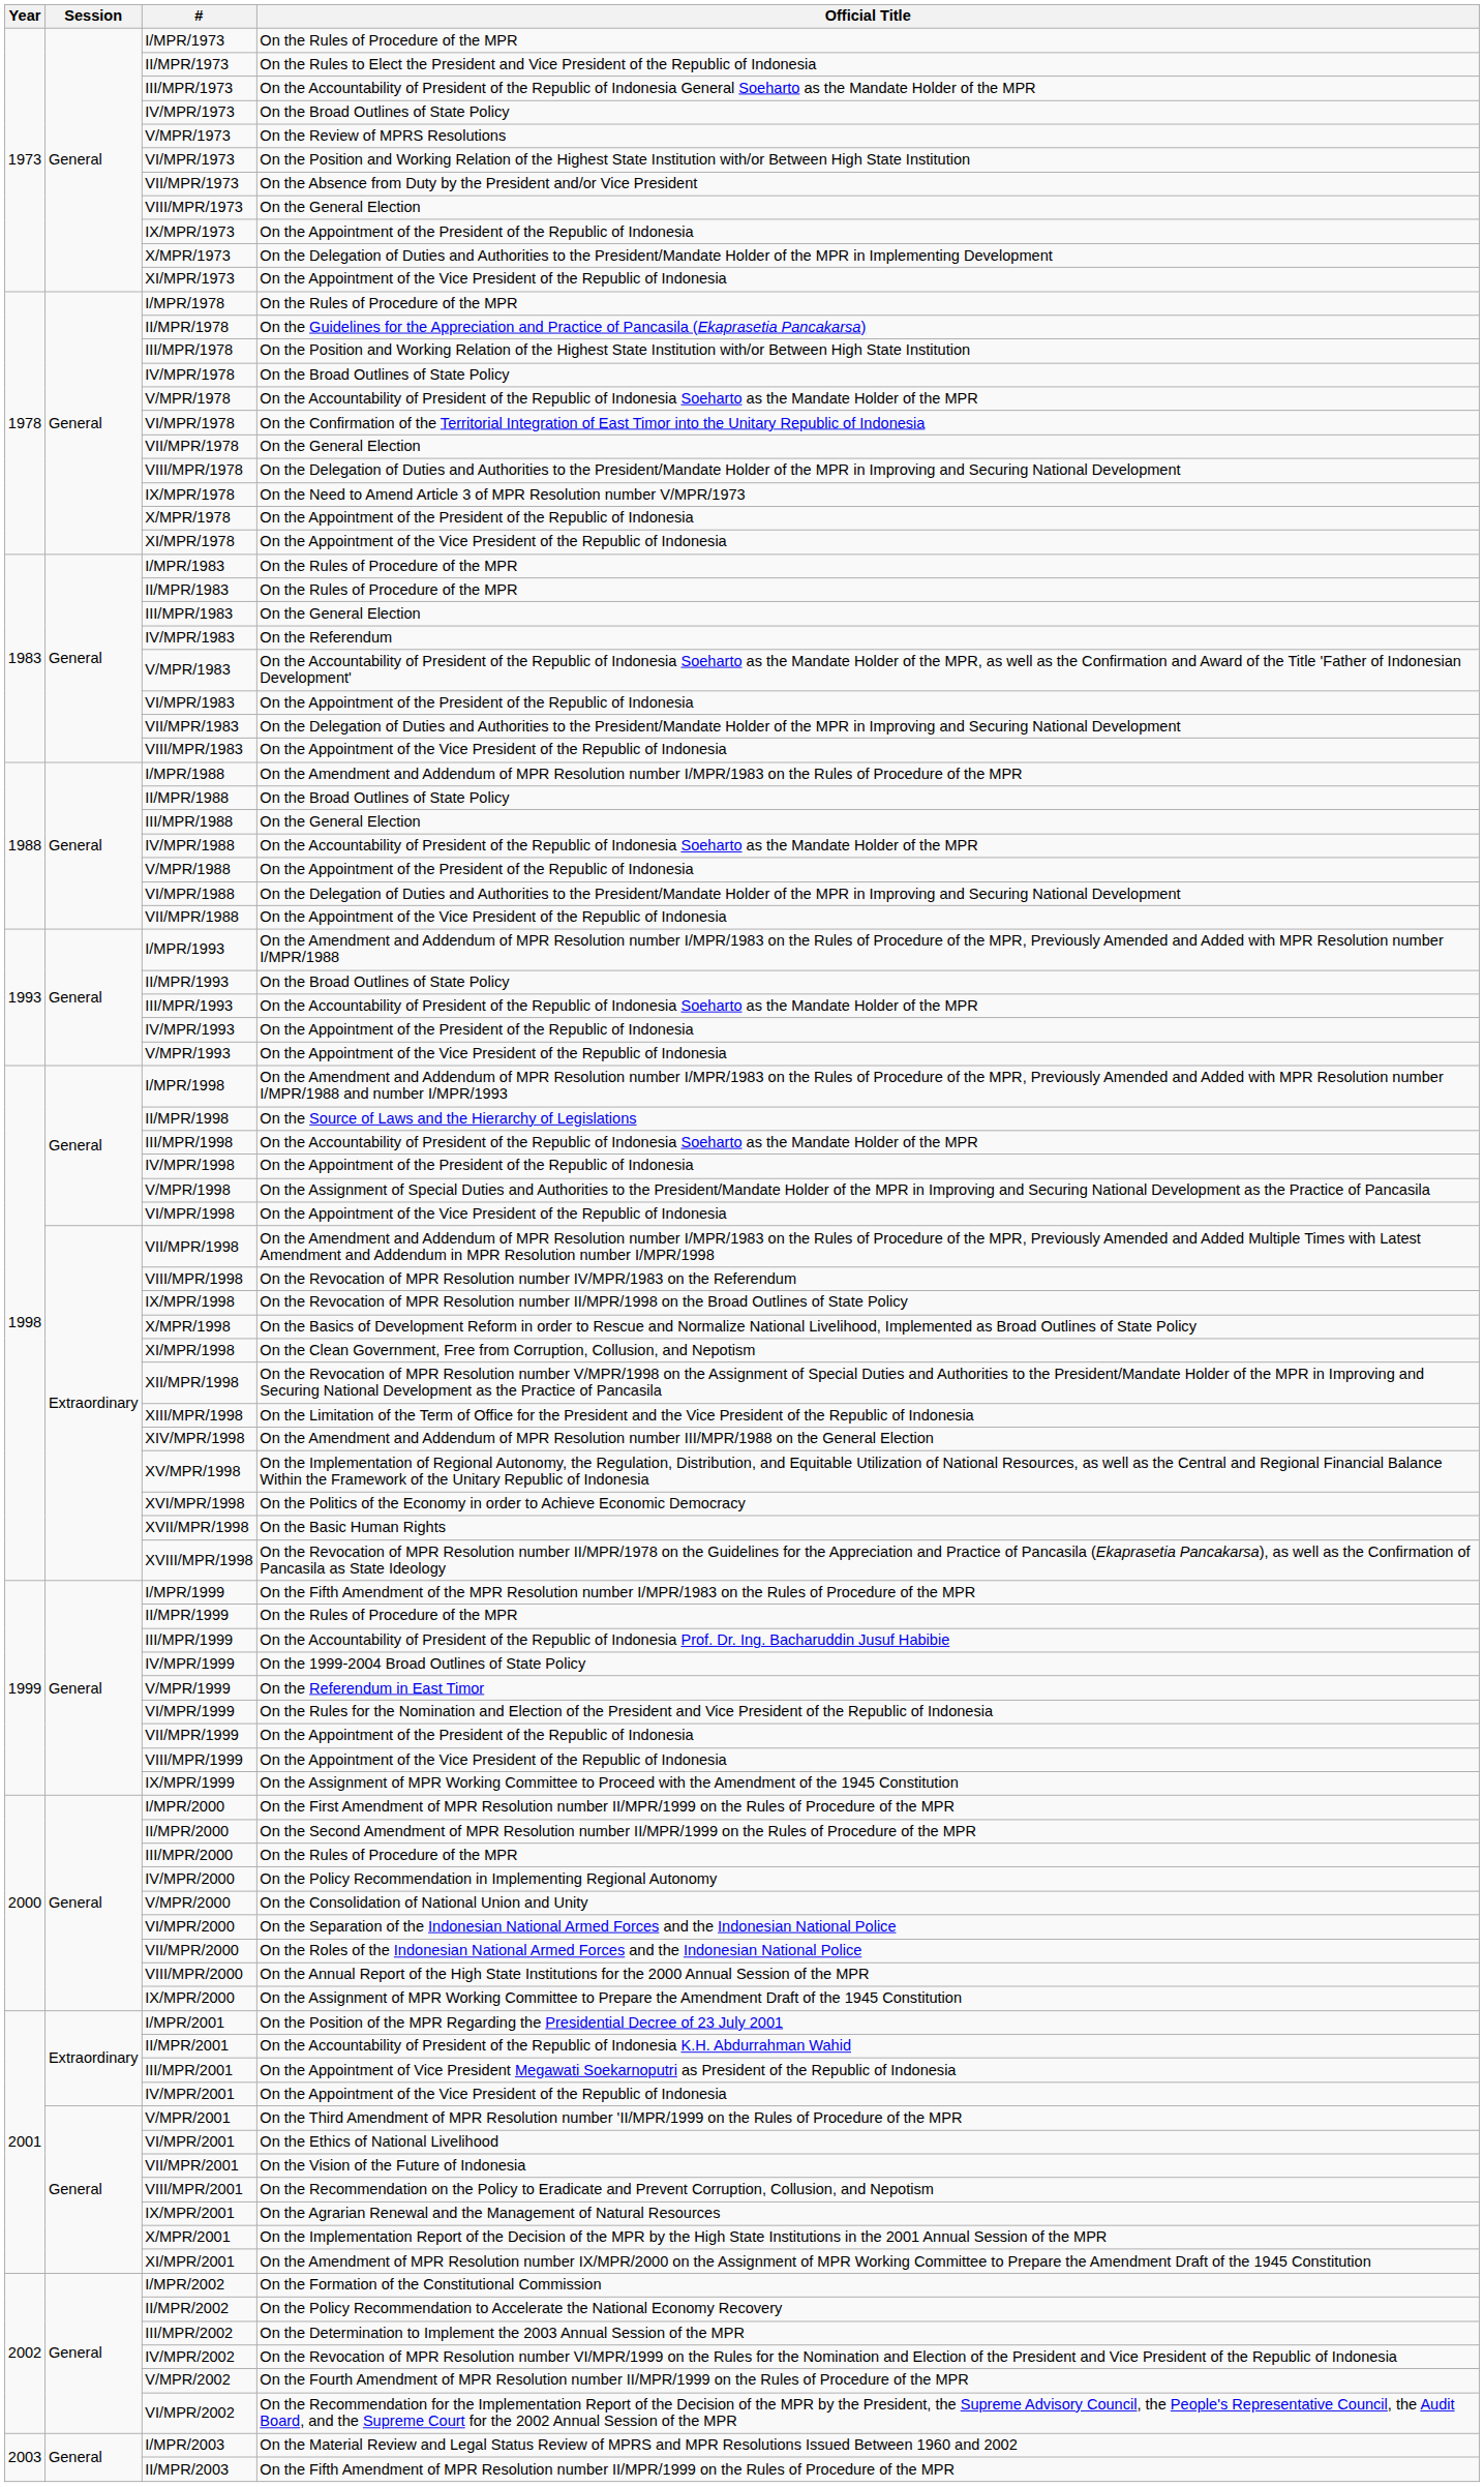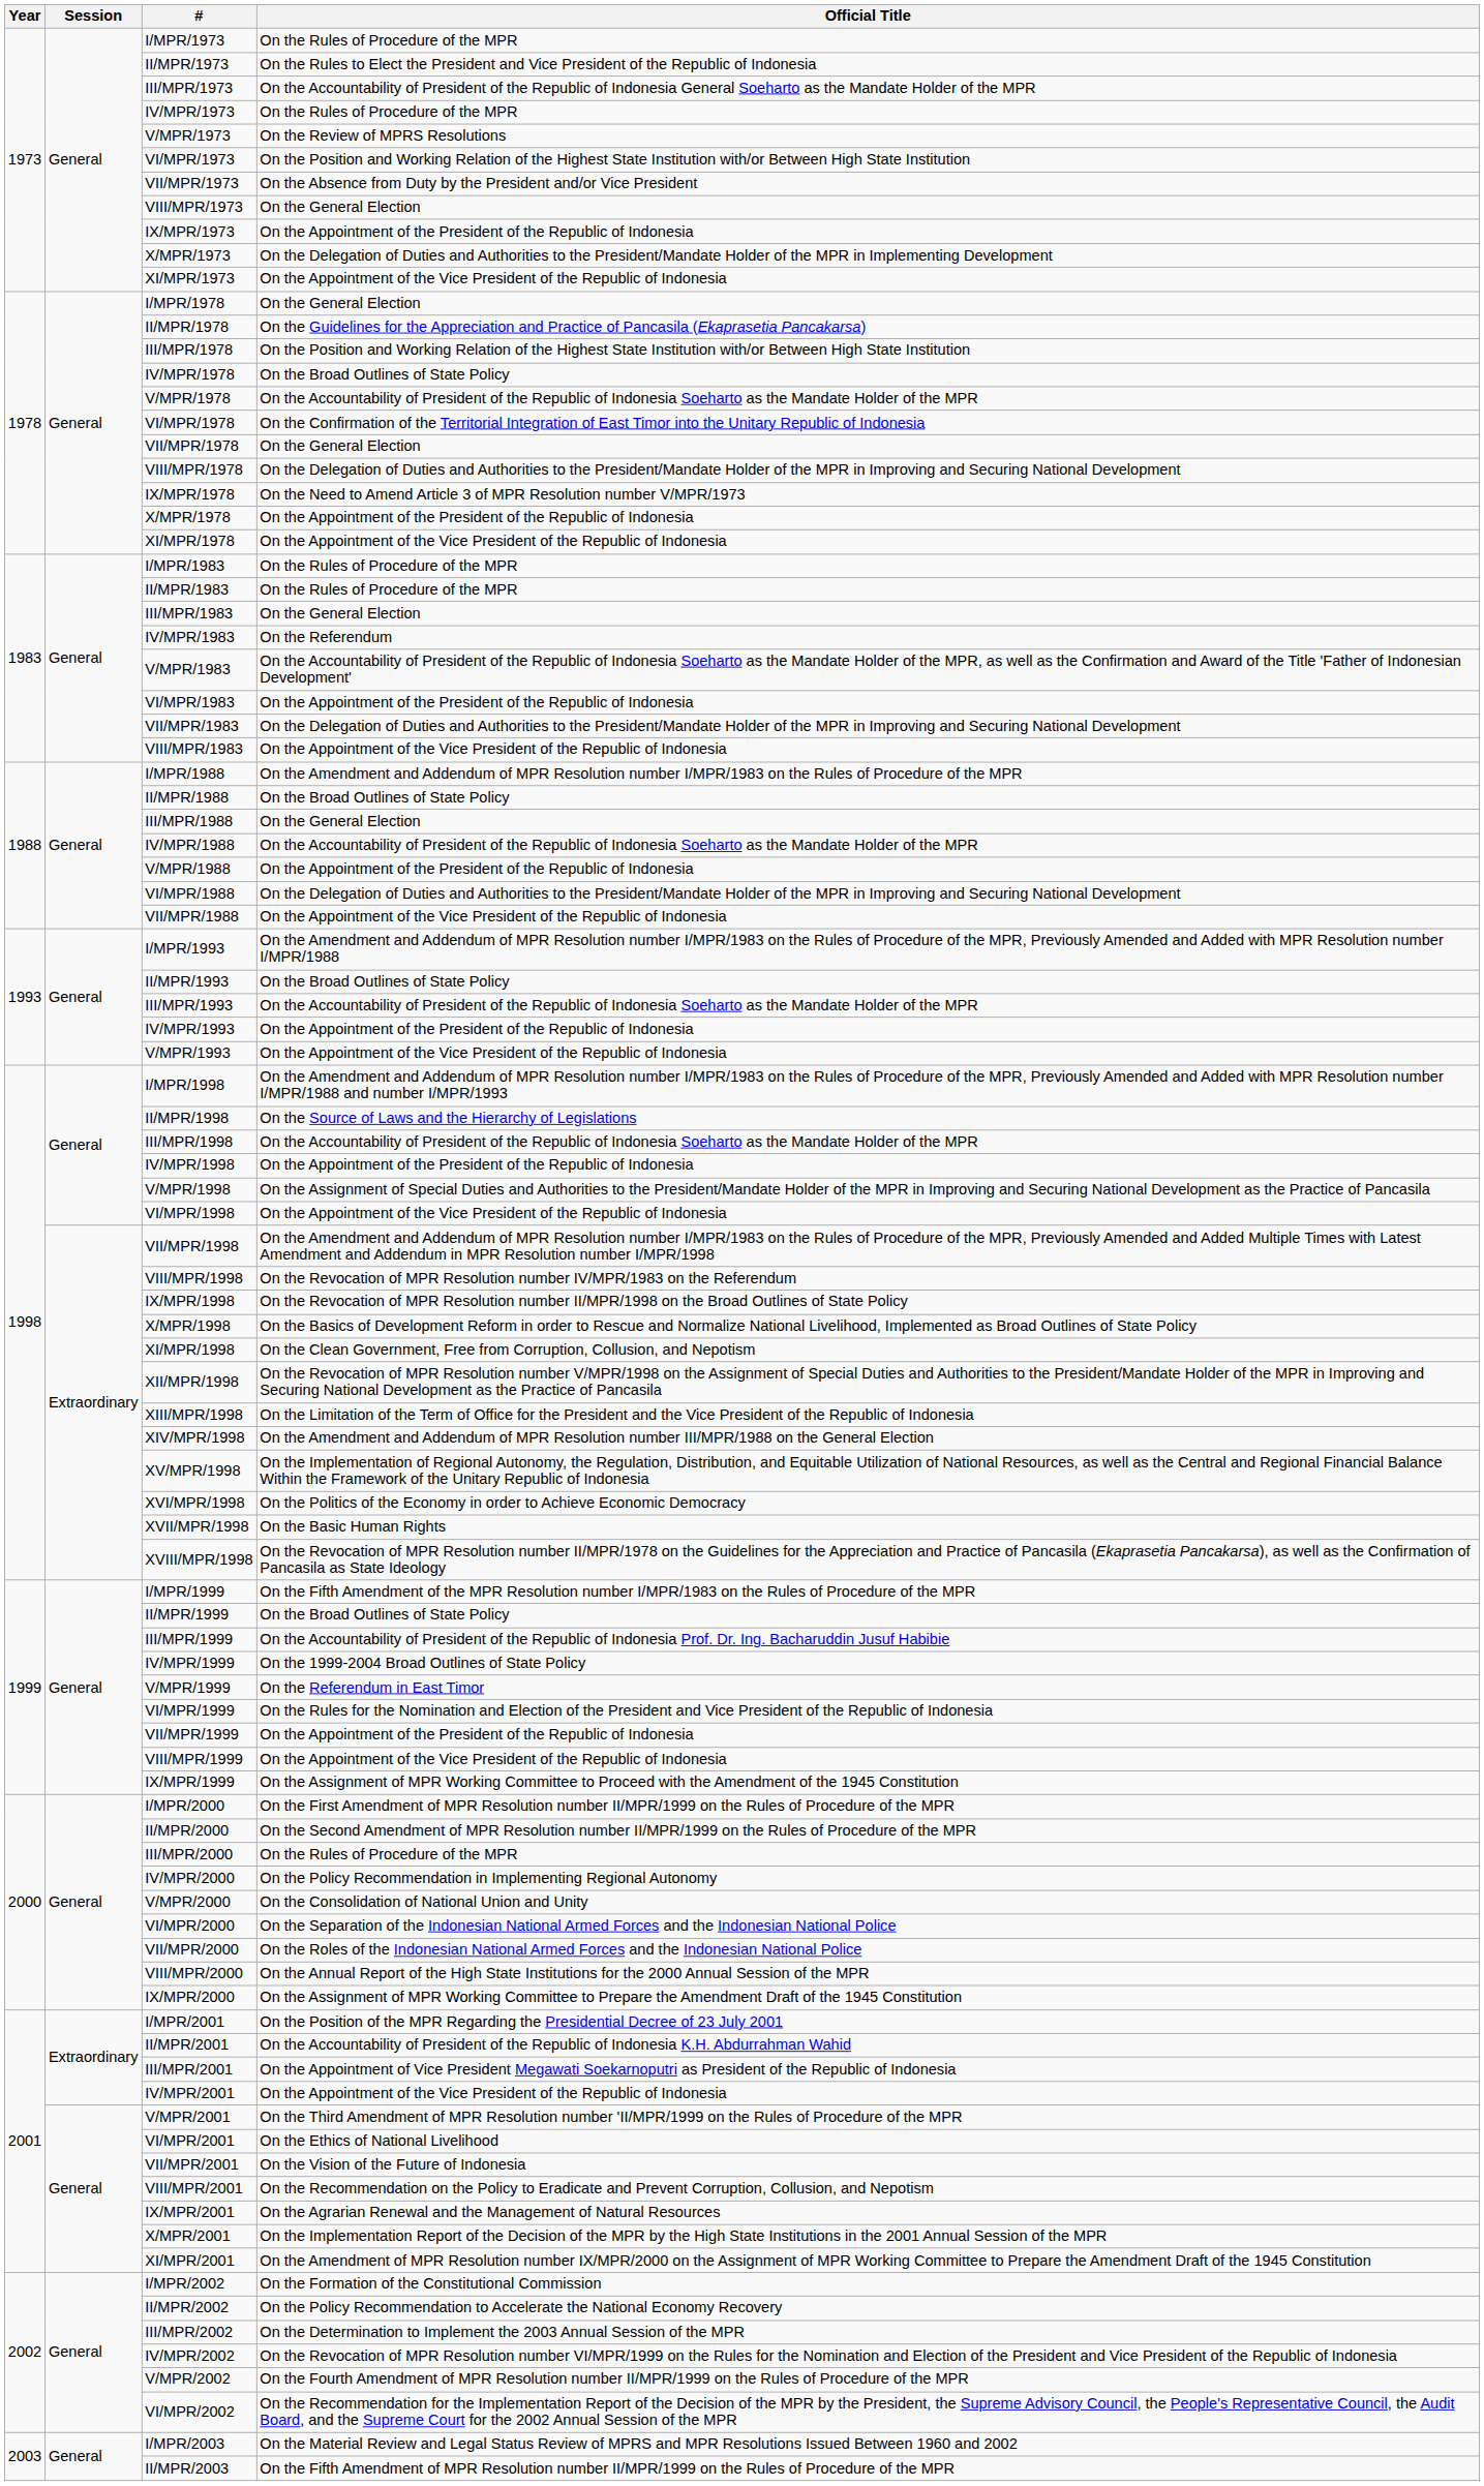IV/MPR/1973 | Official Title: On the Broad Outlines of State Policy -> On the Rules of Procedure of the MPR
I/MPR/1978 | Official Title: On the Rules of Procedure of the MPR -> On the General Election
II/MPR/1999 | Official Title: On the Rules of Procedure of the MPR -> On the Broad Outlines of State Policy
